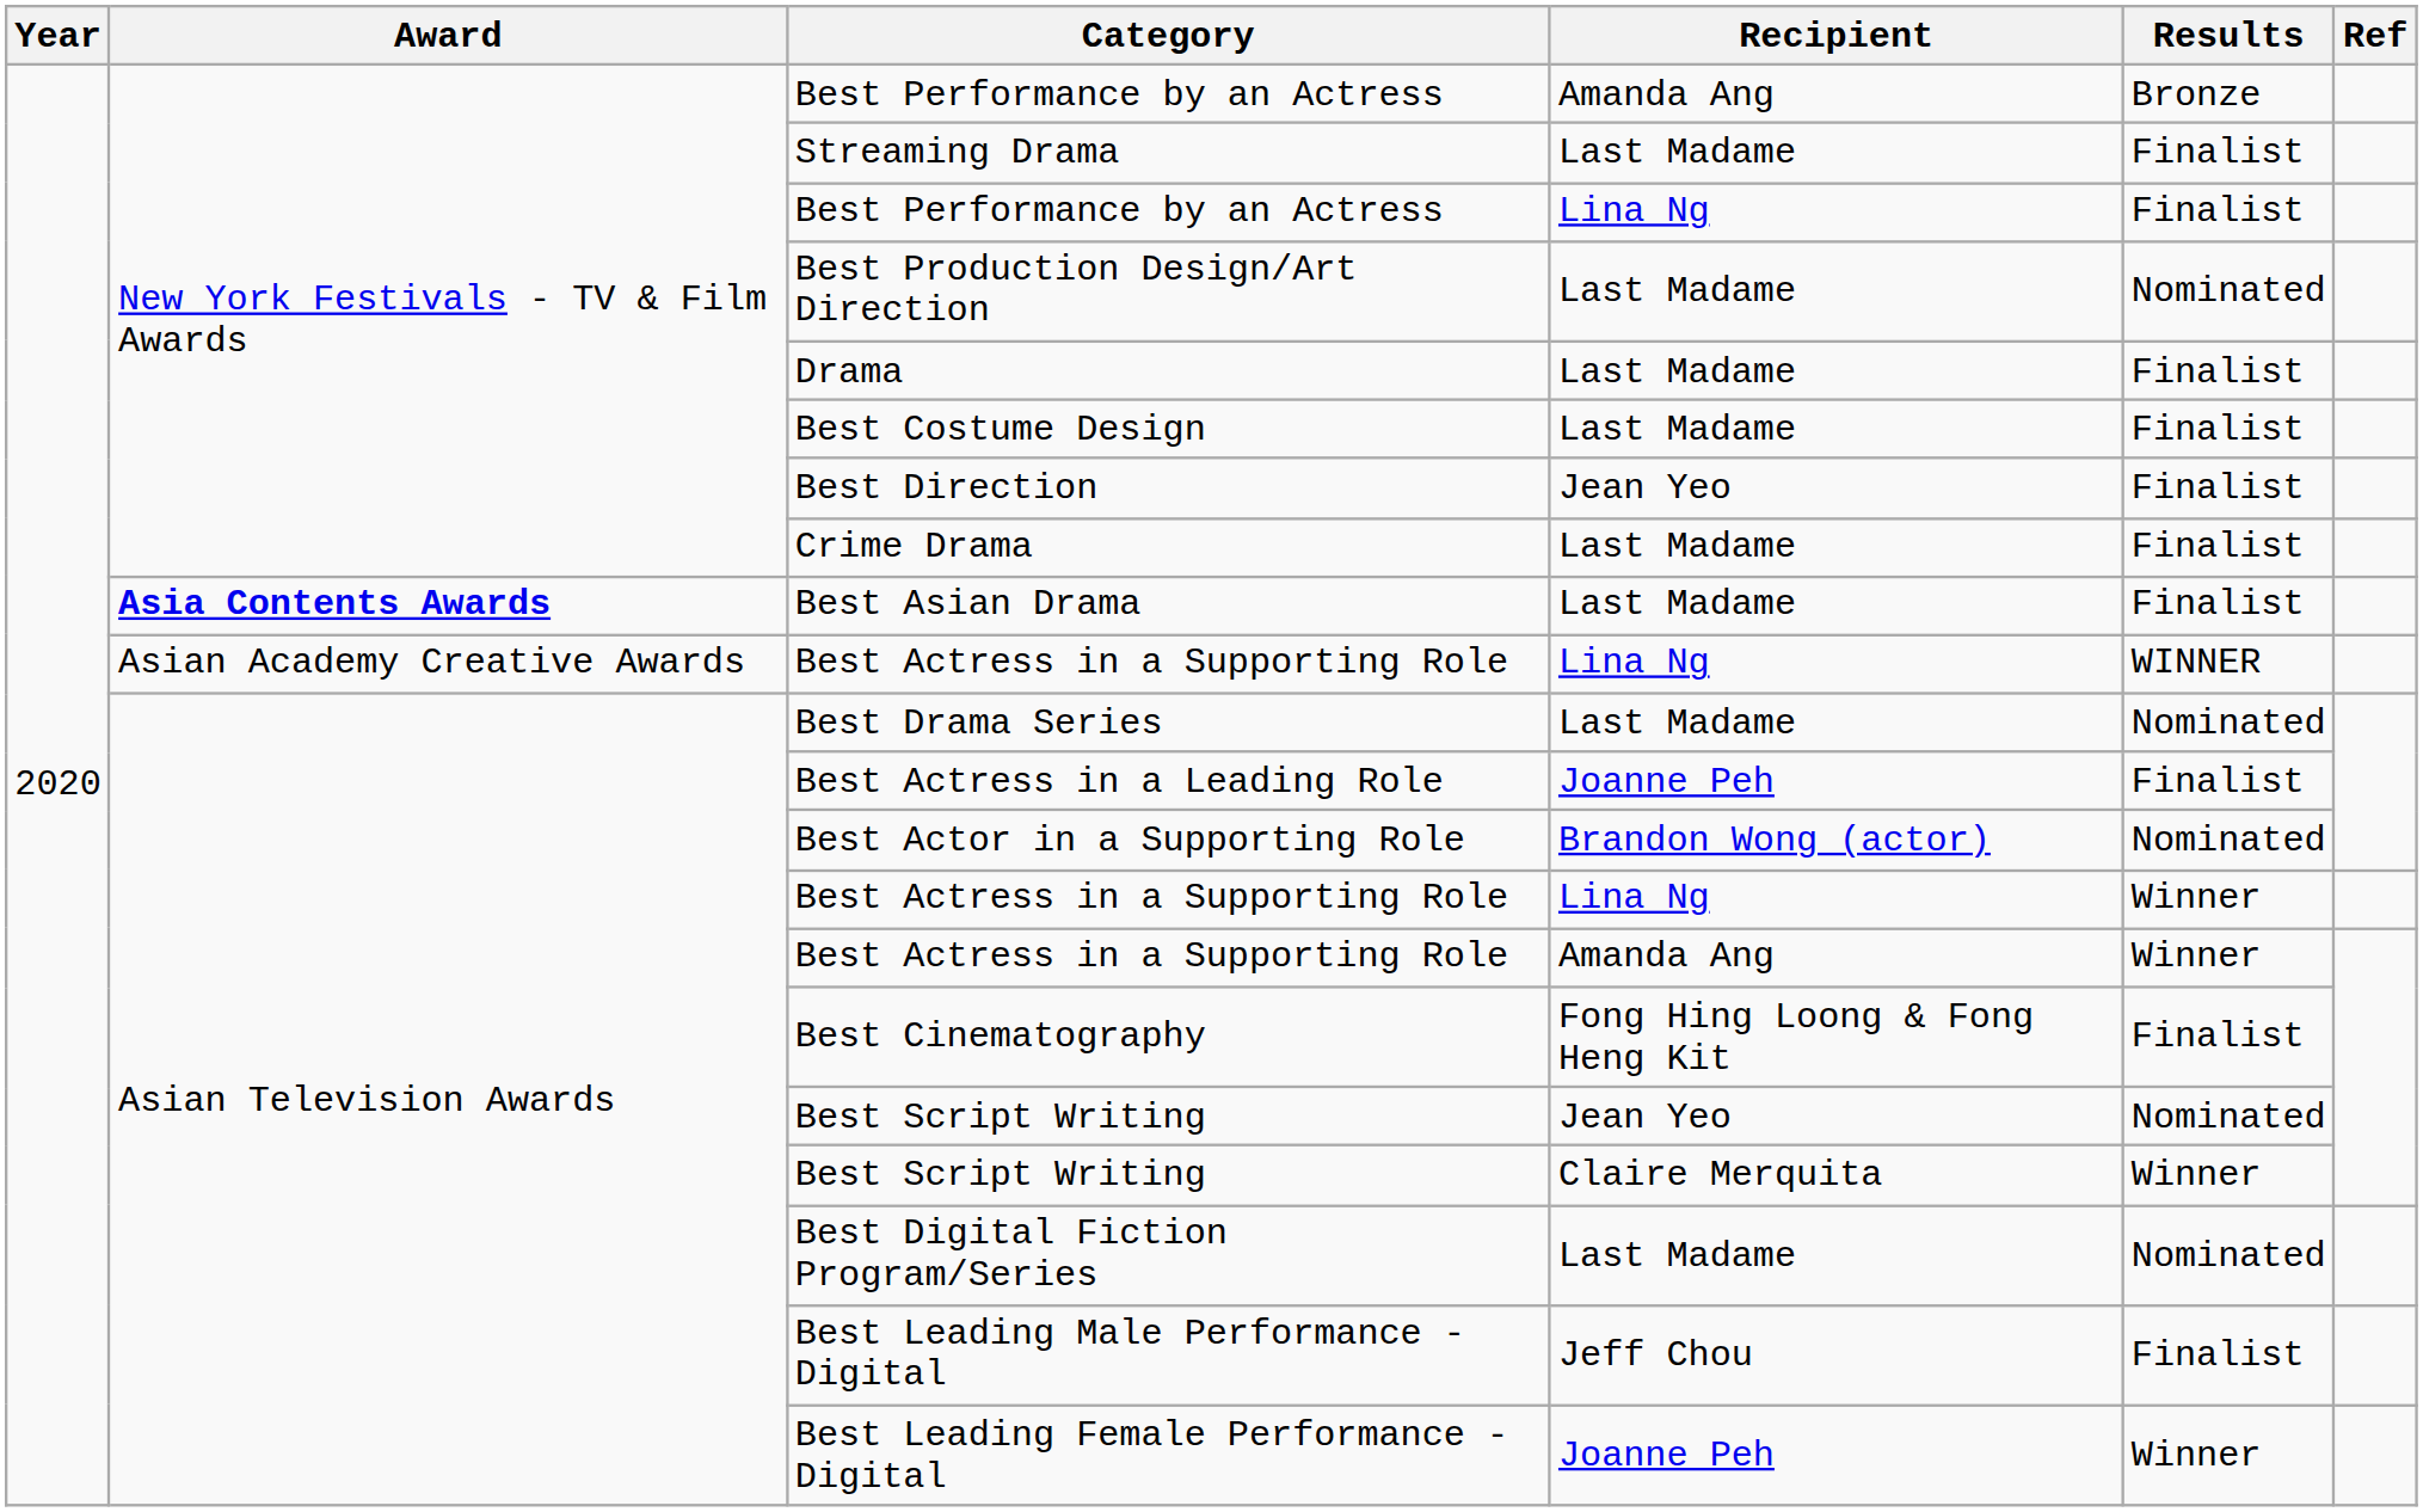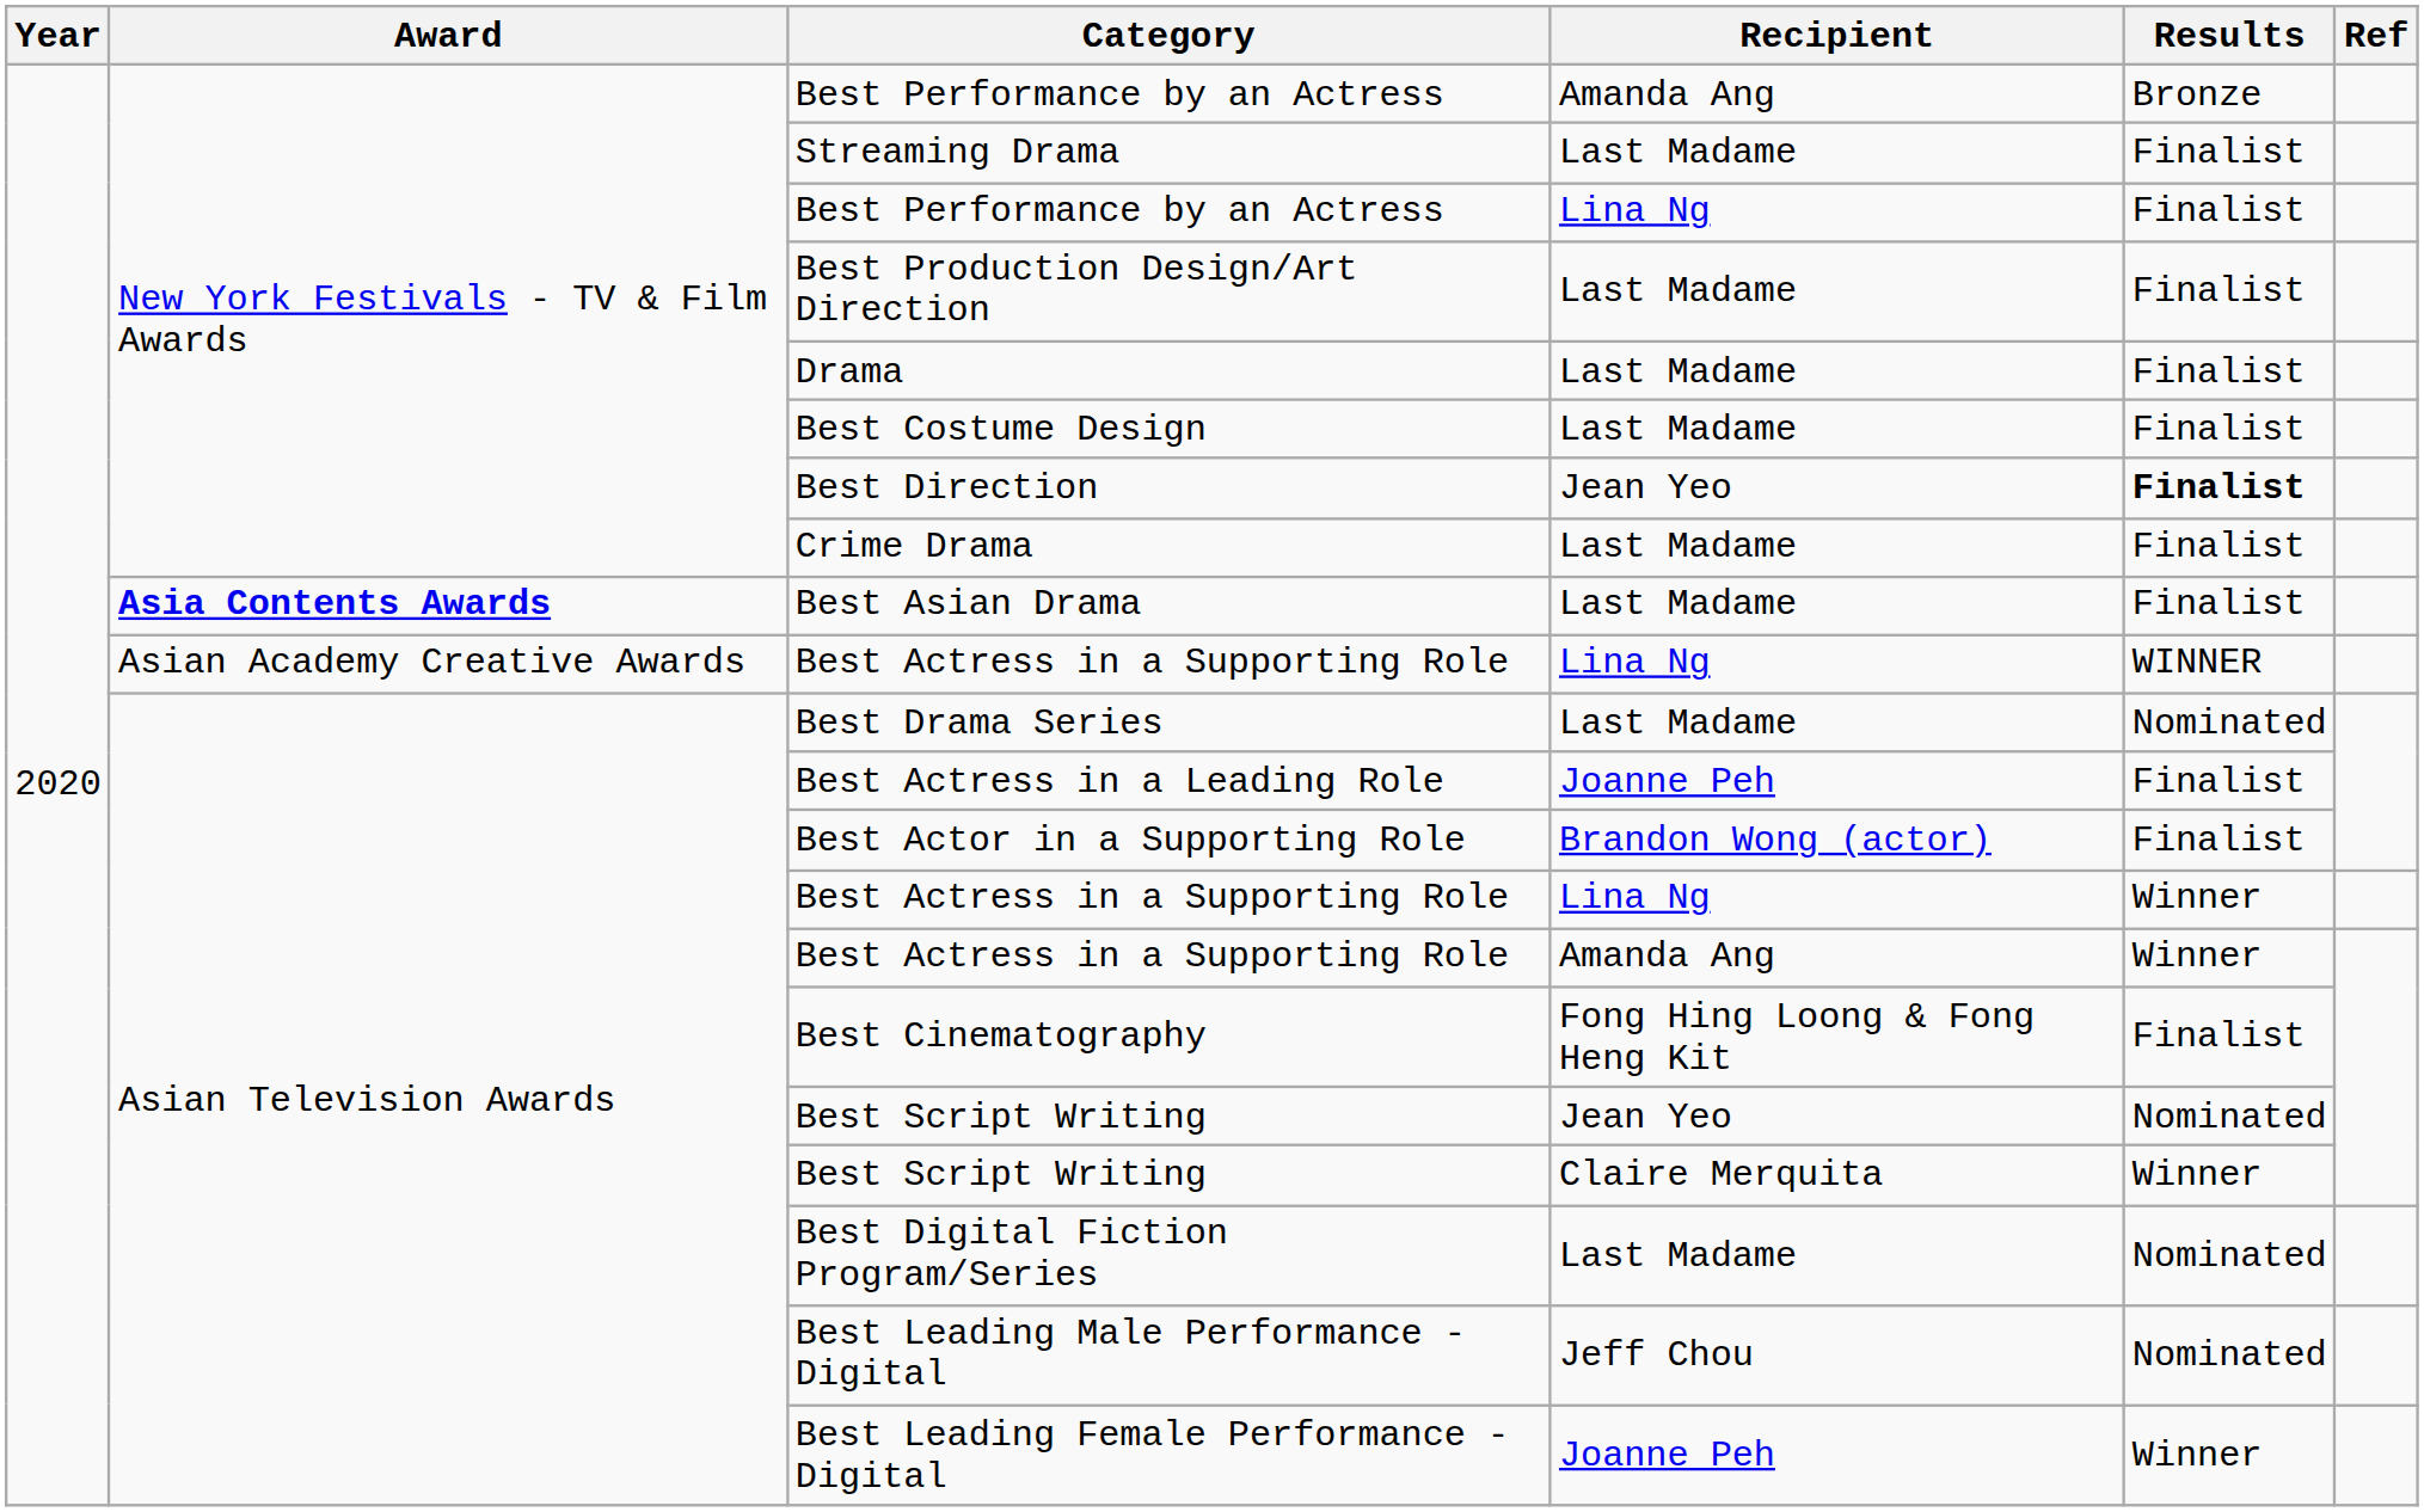Best Production Design/Art Direction | Results: Nominated -> Finalist
Best Direction | Results: normal -> bold
Best Actor in a Supporting Role | Results: Nominated -> Finalist
Best Leading Male Performance - Digital | Results: Finalist -> Nominated
